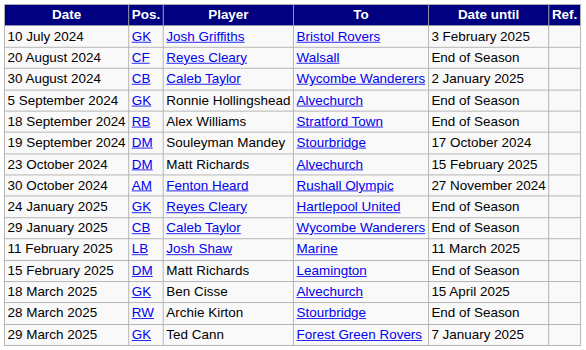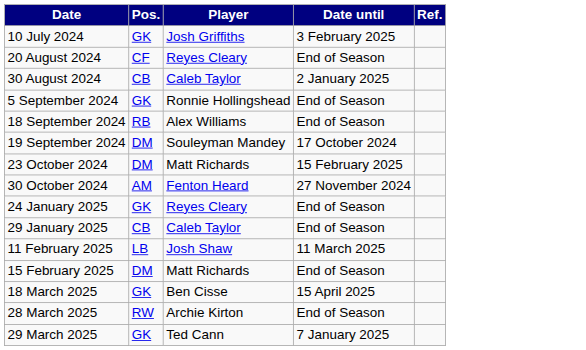- column: To | Bristol Rovers | Walsall | Wycombe Wanderers | Alvechurch | Stratford Town | Stourbridge | Alvechurch | Rushall Olympic | Hartlepool United | Wycombe Wanderers | Marine | Leamington | Alvechurch | Stourbridge | Forest Green Rovers
